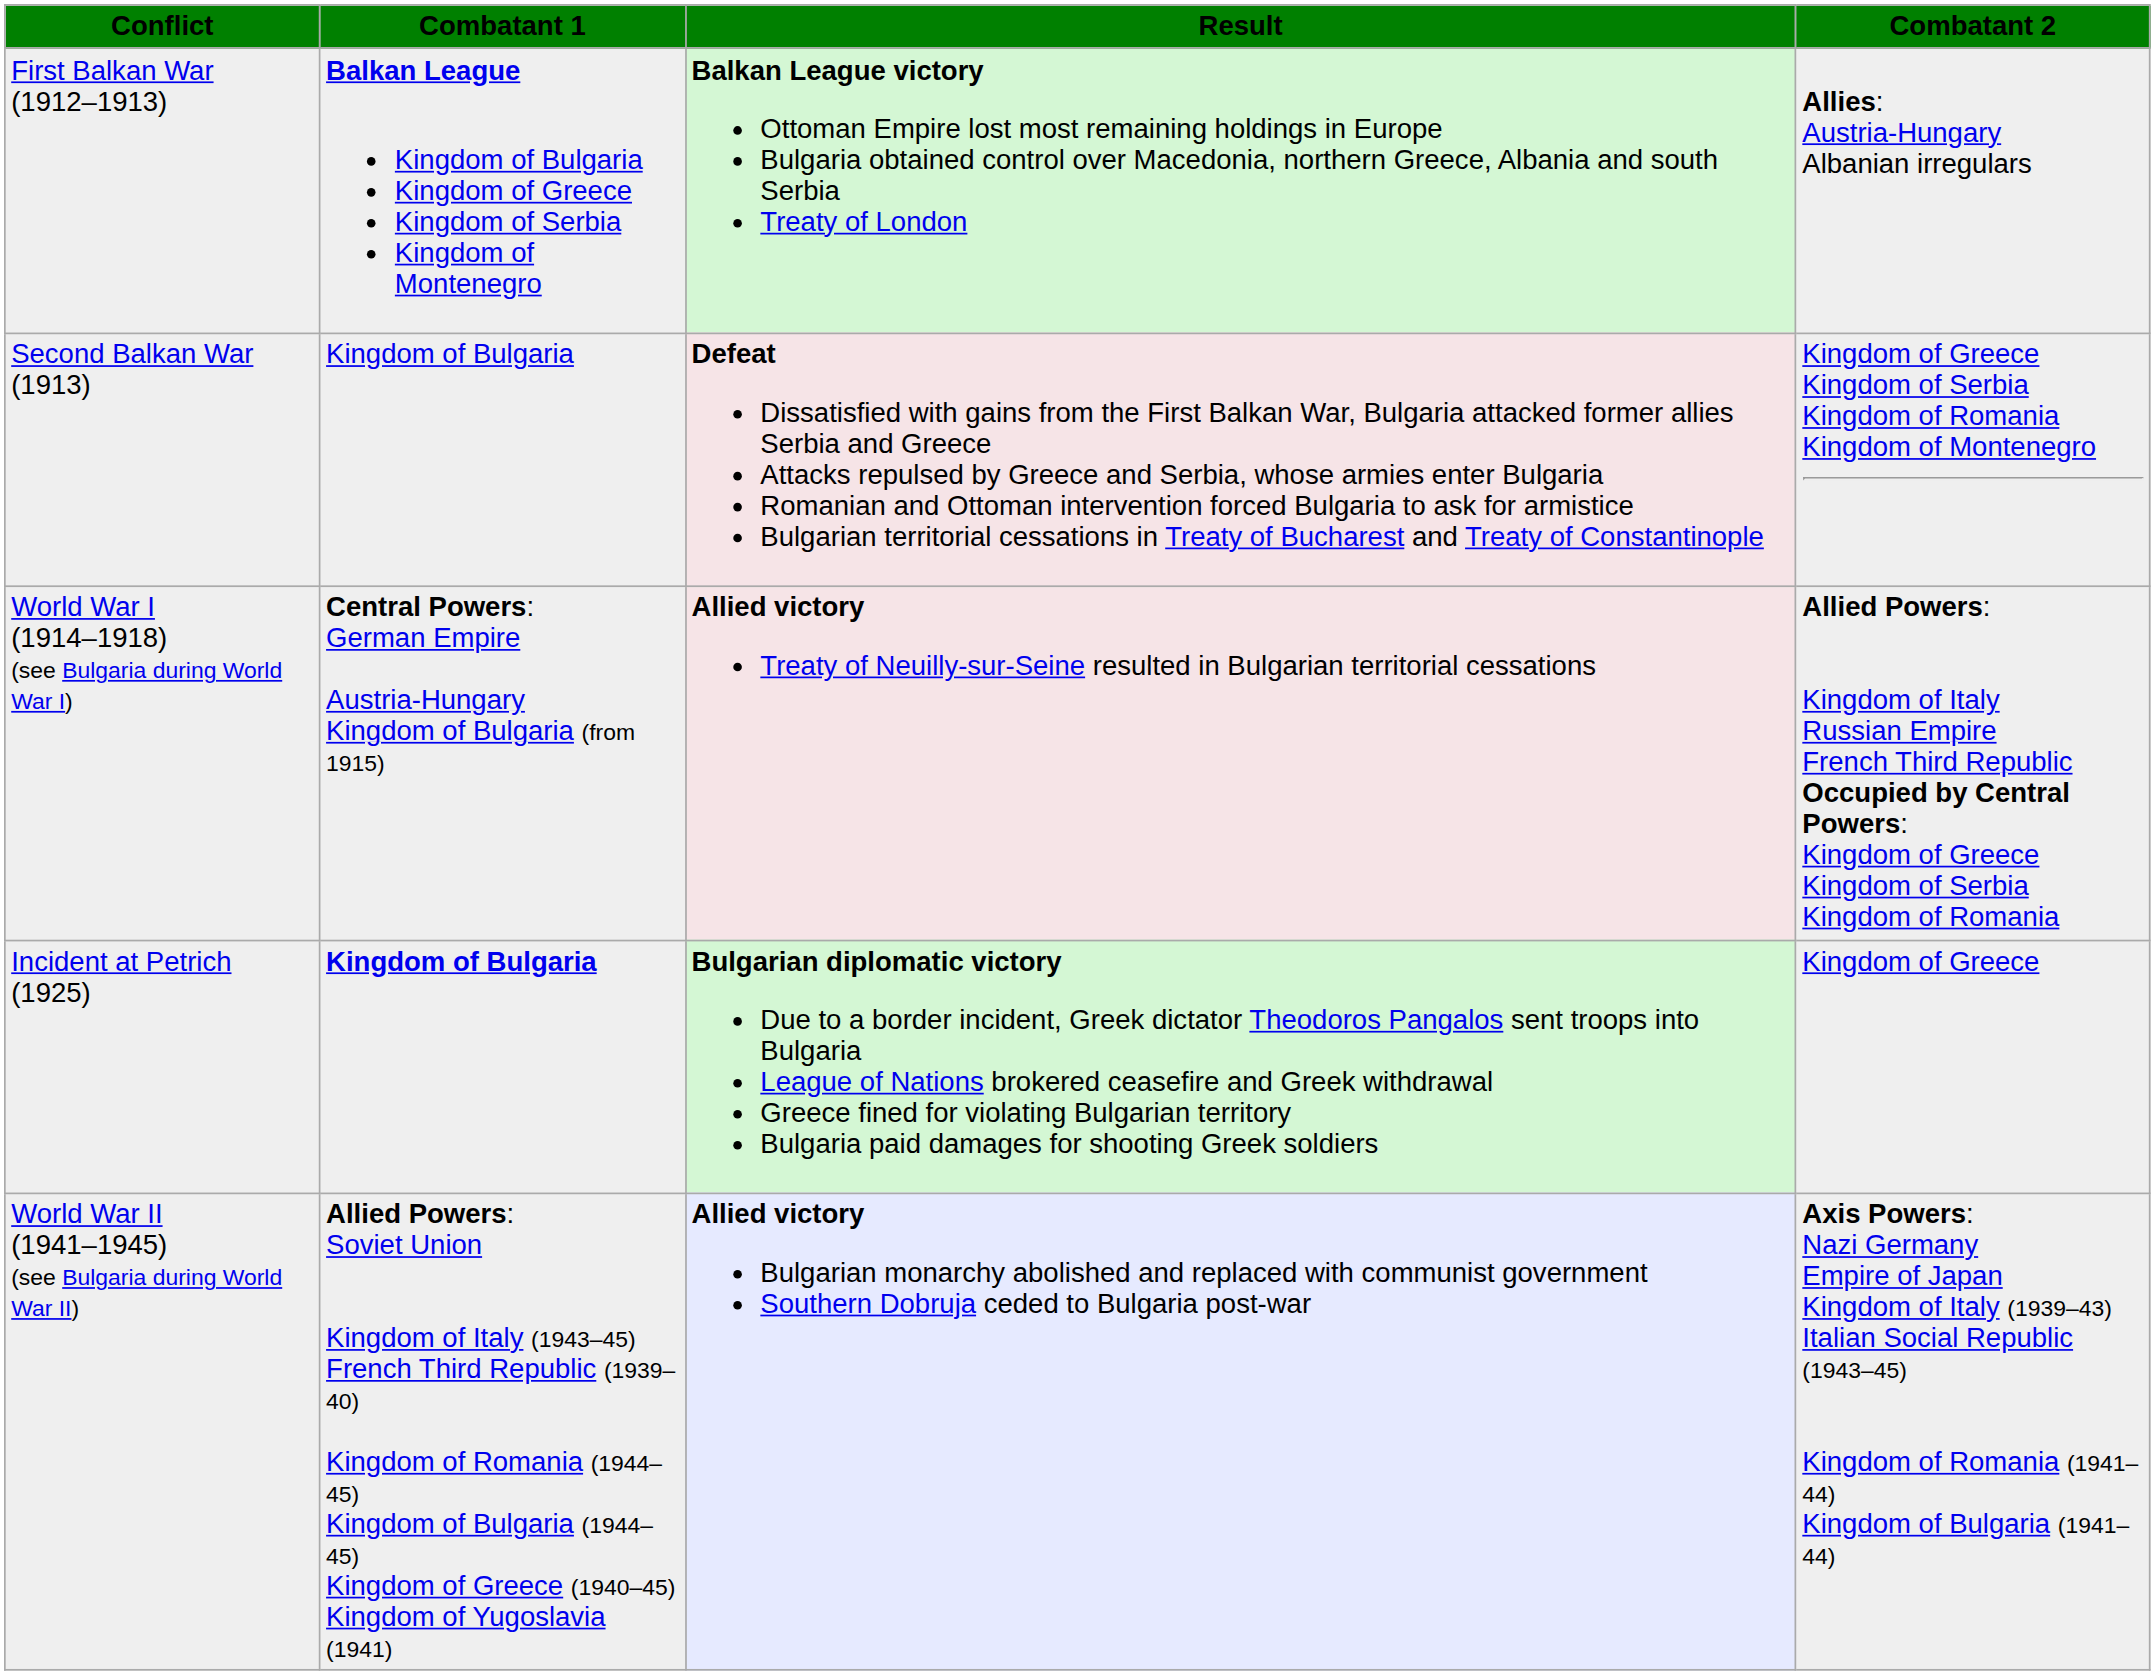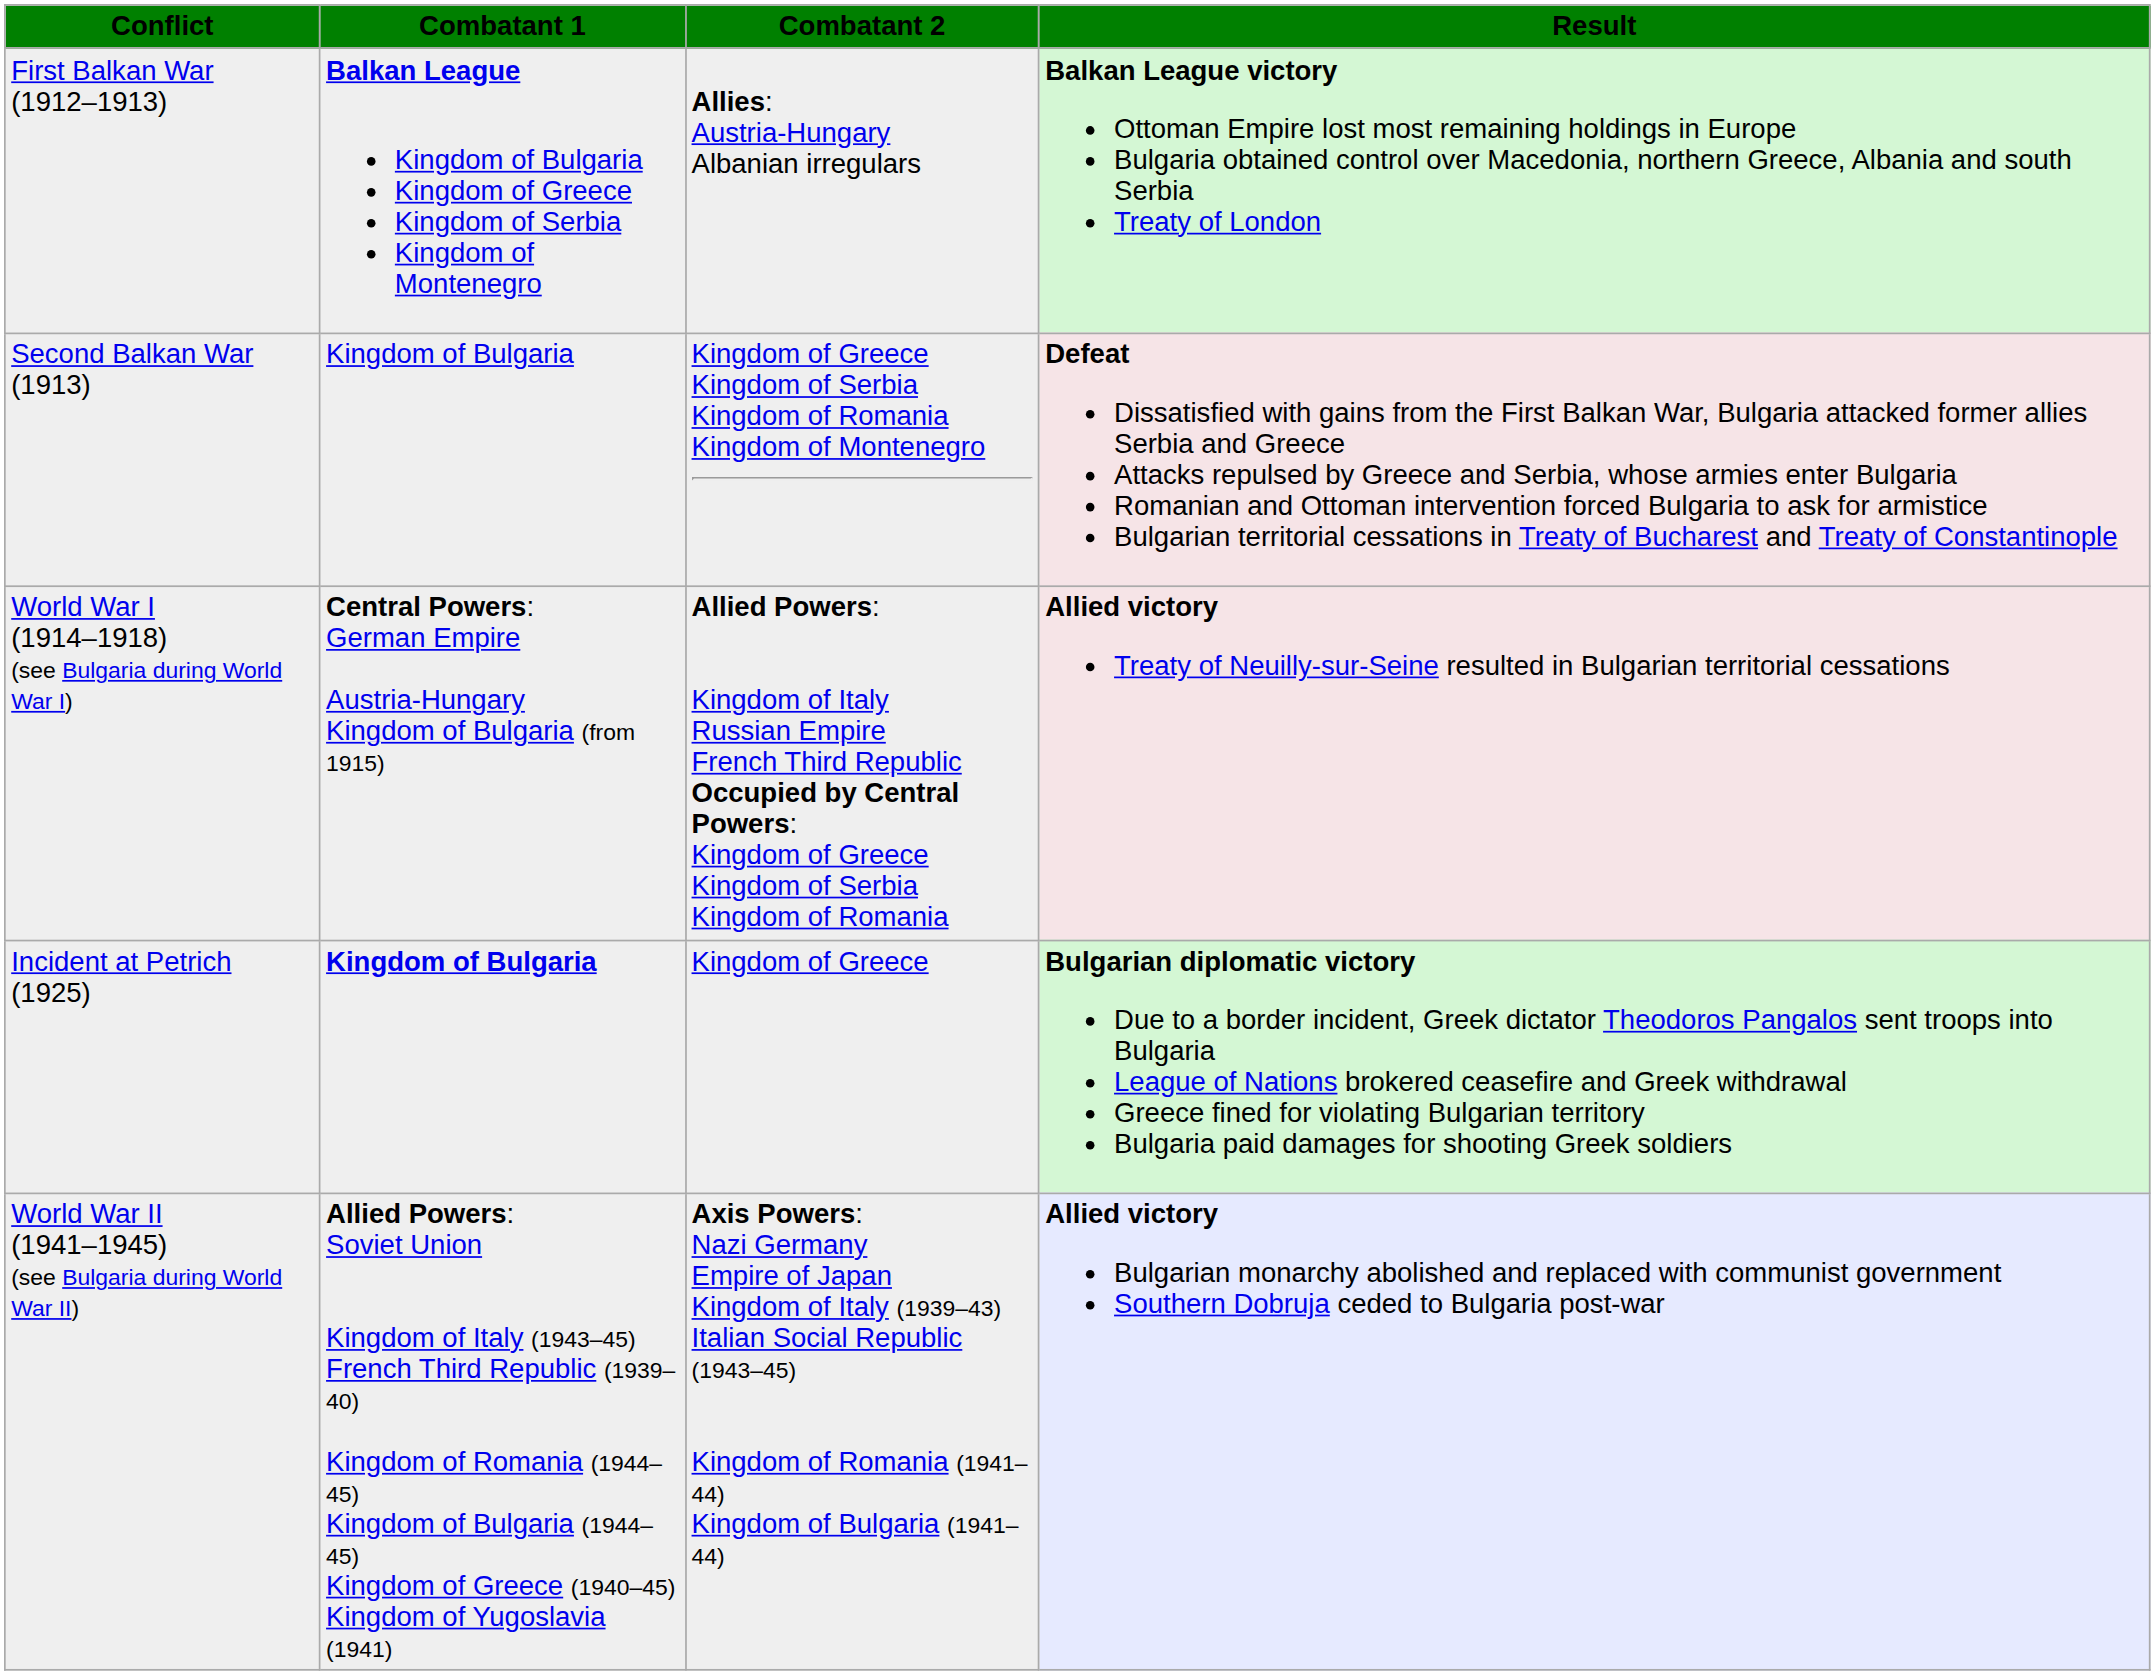columns swapped: Combatant 2 <-> Result
